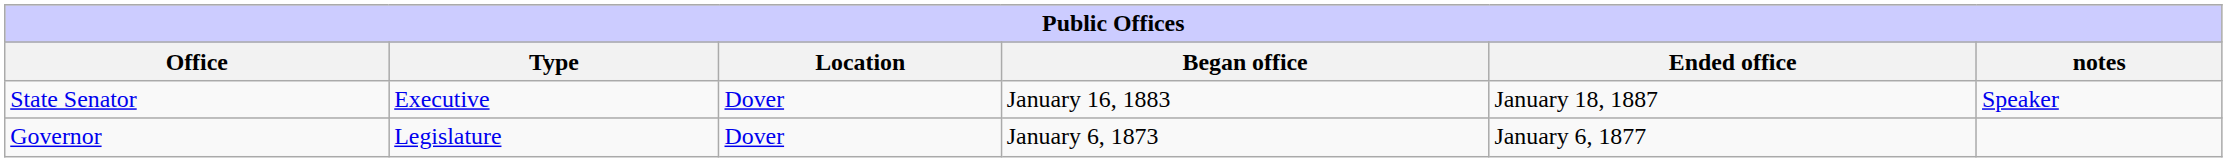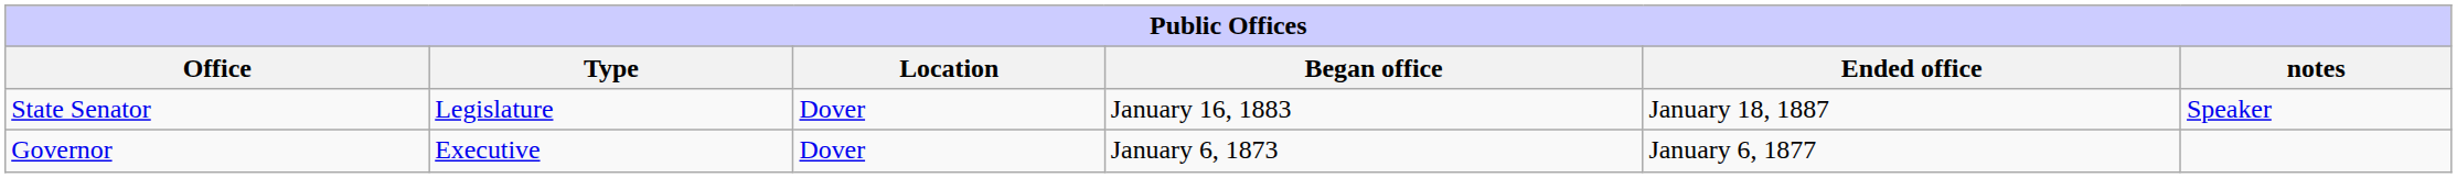State Senator | Type: Executive -> Legislature
Governor | Type: Legislature -> Executive
